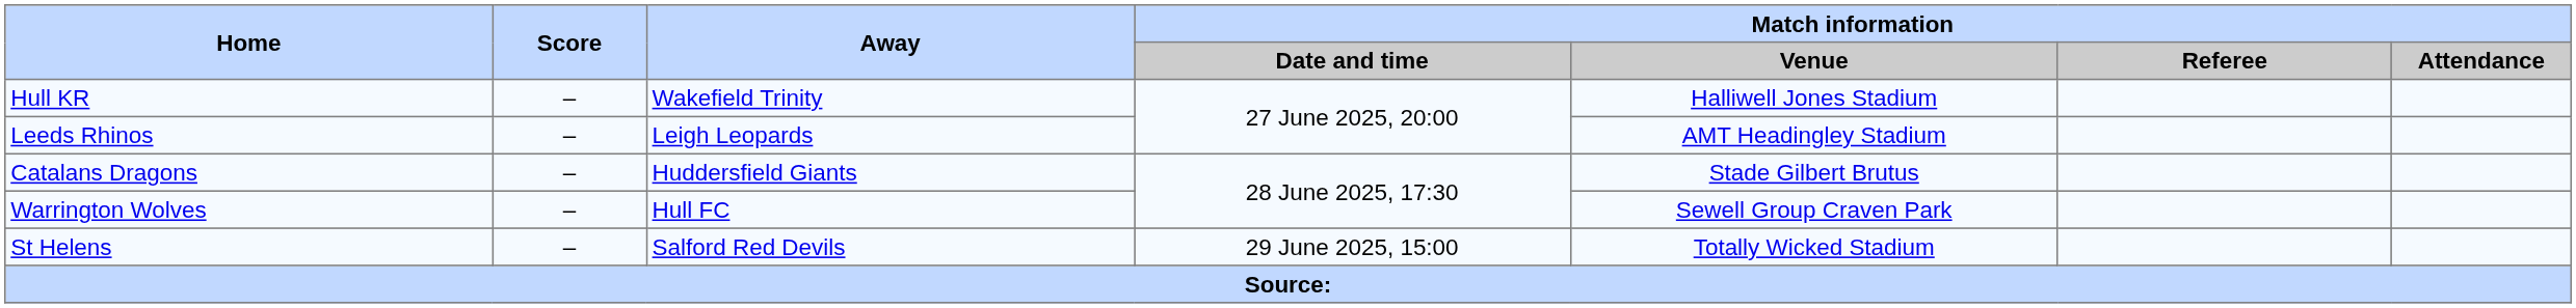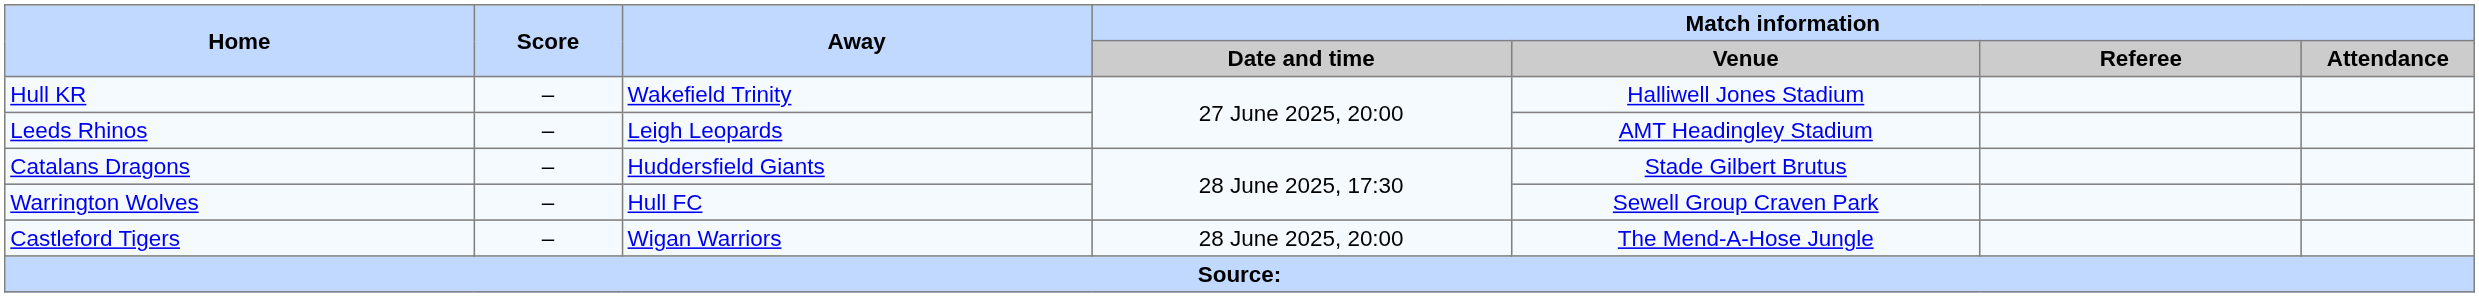+ row: Castleford Tigers | – | Wigan Warriors | 28 June 2025, 20:00 | The Mend-A-Hose Jungle
- row: St Helens | – | Salford Red Devils | 29 June 2025, 15:00 | Totally Wicked Stadium
